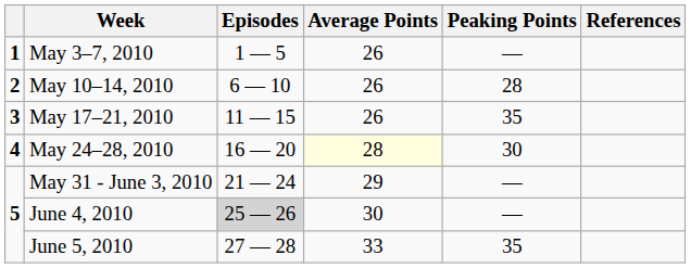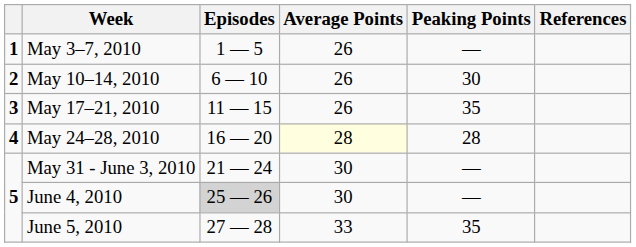May 10–14, 2010 | Peaking Points: 28 -> 30
May 24–28, 2010 | Peaking Points: 30 -> 28
May 31 - June 3, 2010 | Average Points: 29 -> 30
